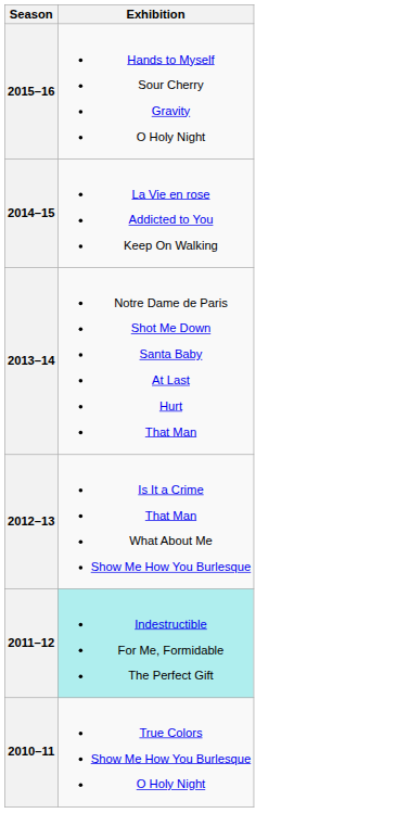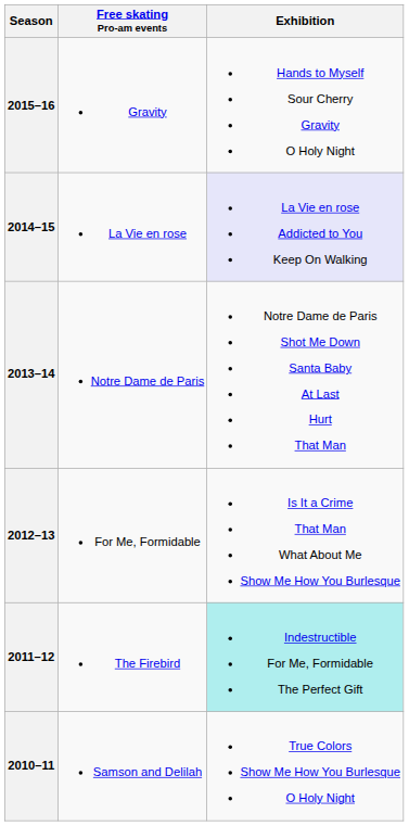+ column: Free skating Pro-am events | Gravity | La Vie en rose | Notre Dame de Paris | For Me, Formidable | The Firebird | Samson and Delilah
2014–15 | Exhibition: no background -> lavender background
